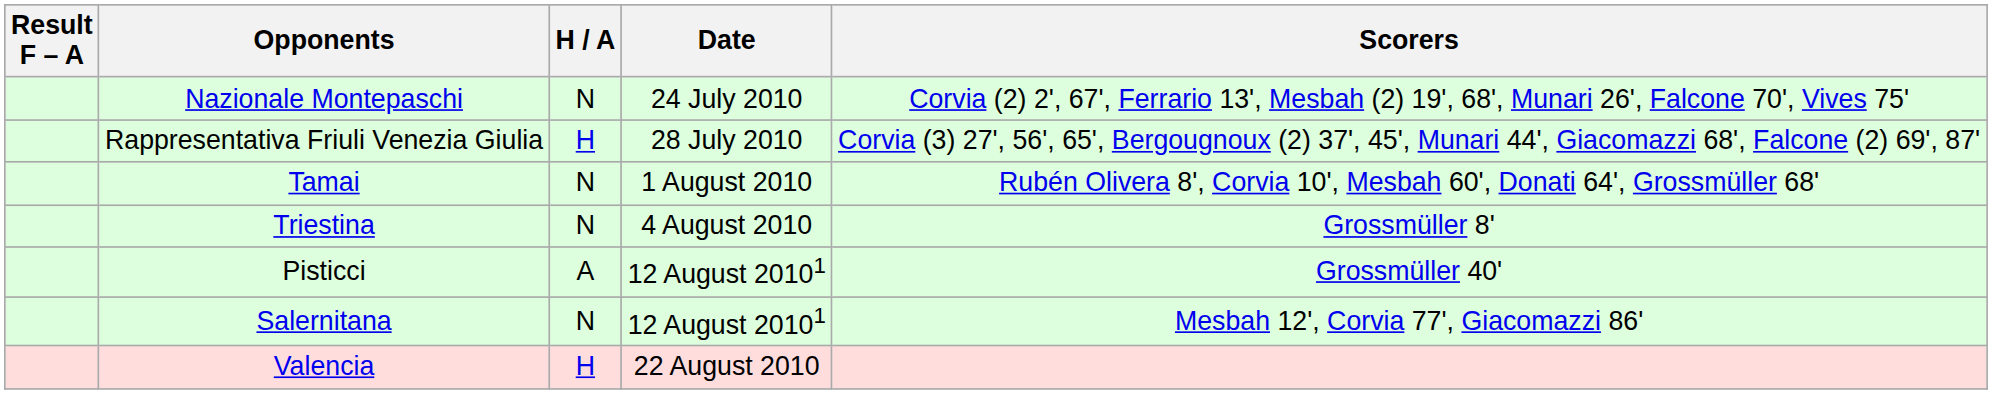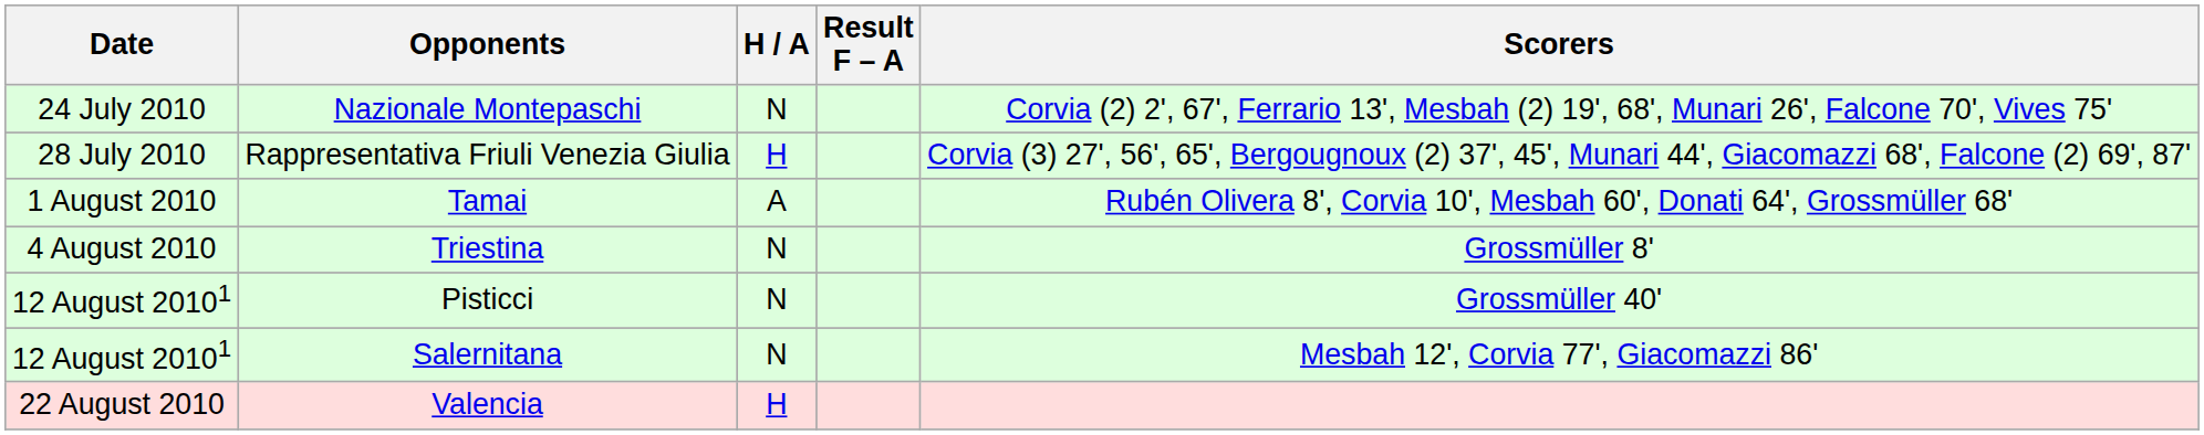columns swapped: Date <-> Result F – A
Tamai | H / A: N -> A
Pisticci | H / A: A -> N
